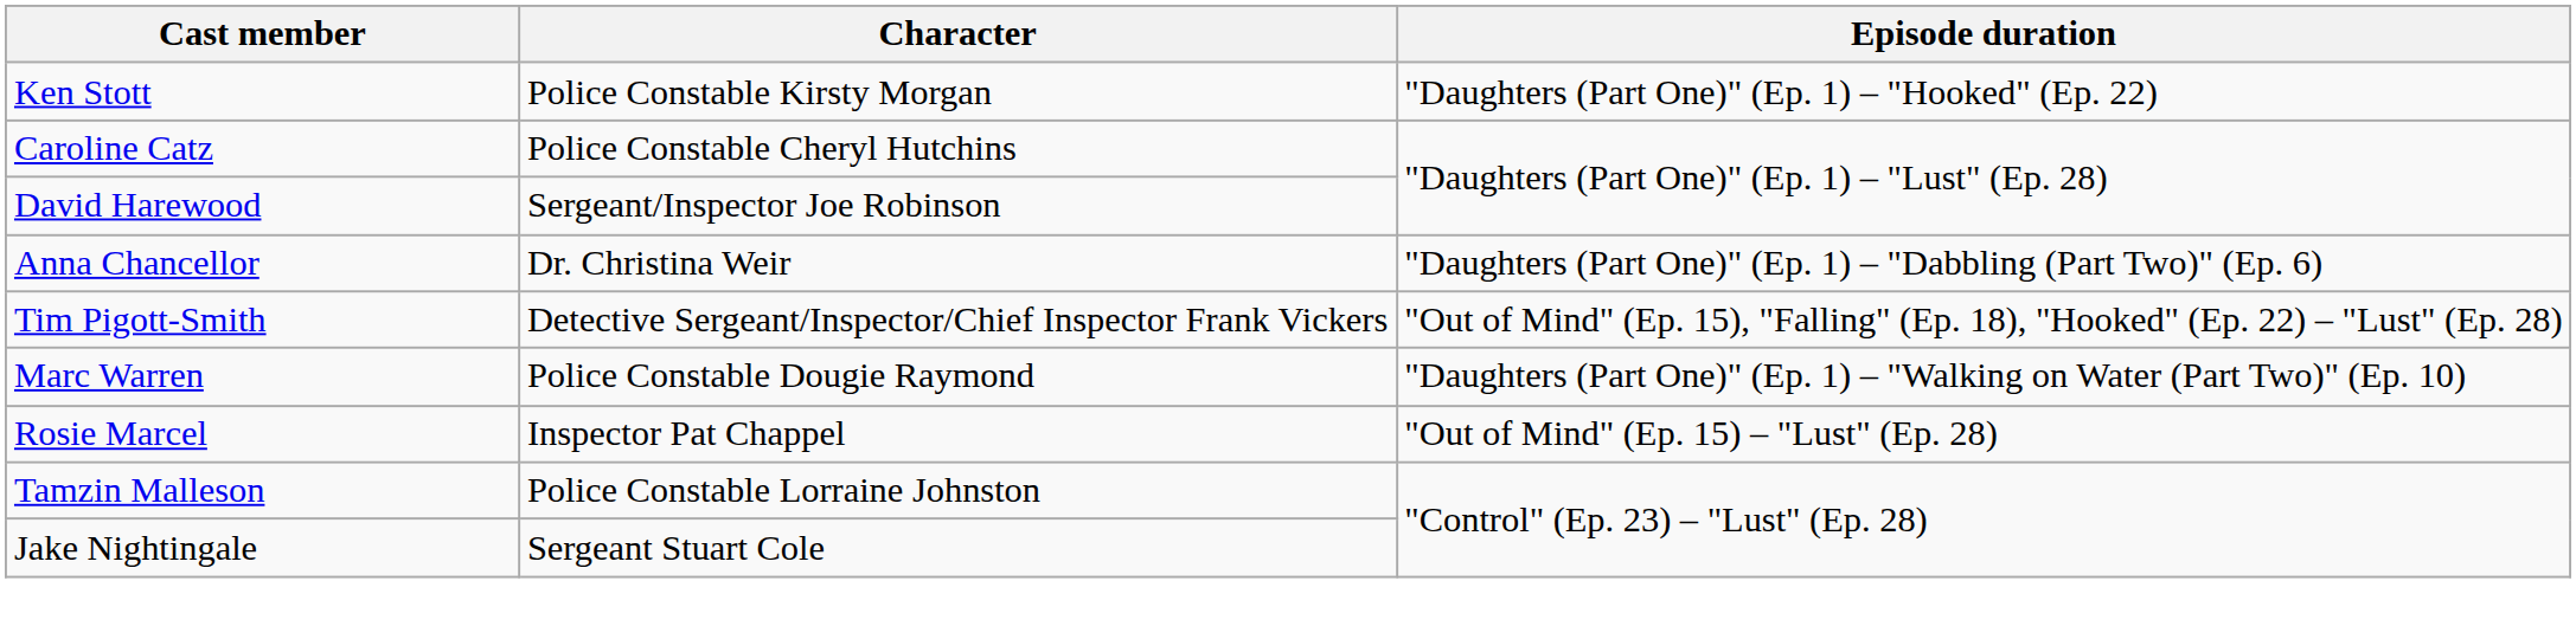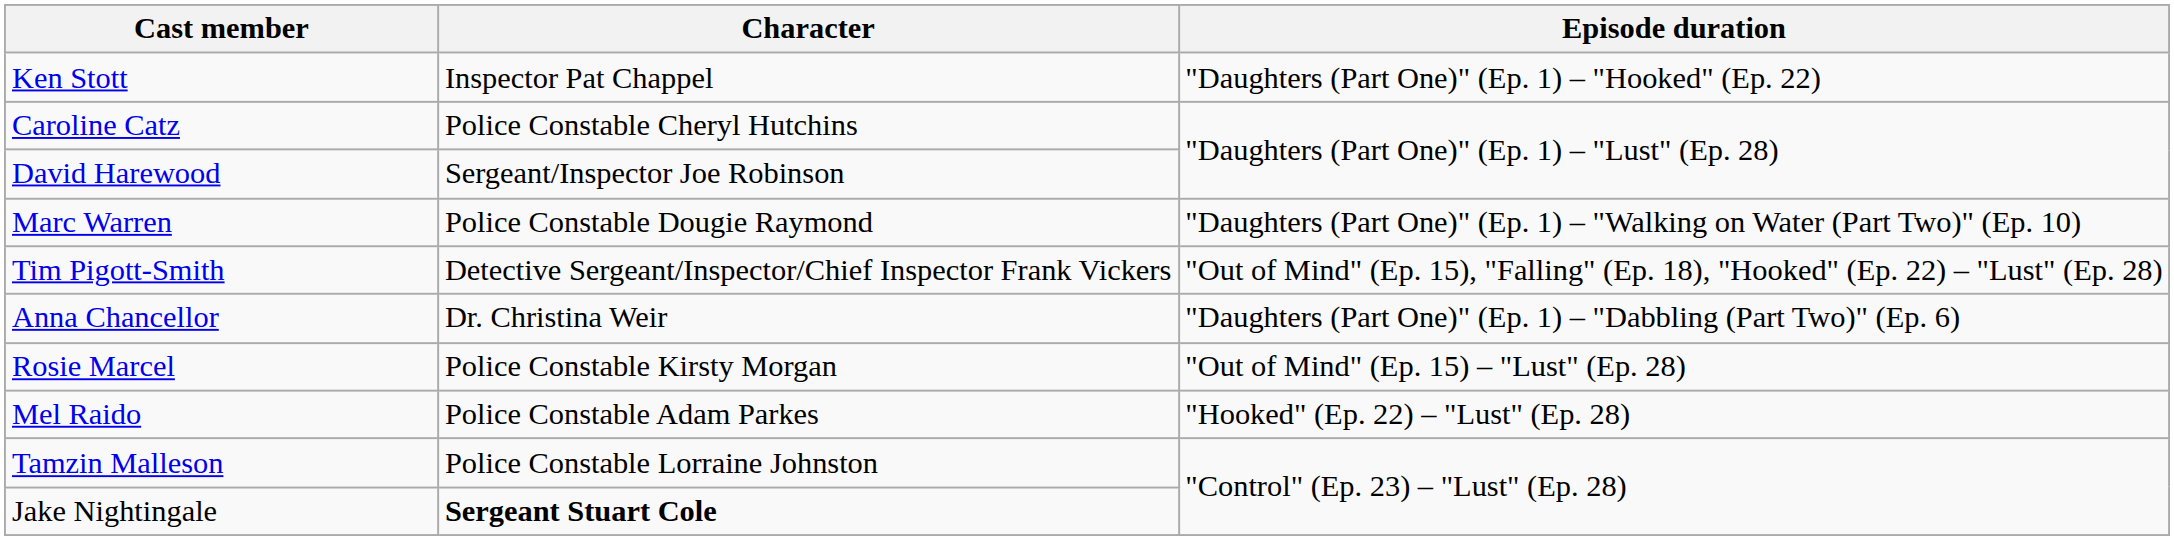Ken Stott | Character: Police Constable Kirsty Morgan -> Inspector Pat Chappel
rows swapped: Anna Chancellor <-> Marc Warren
Rosie Marcel | Character: Inspector Pat Chappel -> Police Constable Kirsty Morgan
+ row: Mel Raido | Police Constable Adam Parkes | "Hooked" (Ep. 22) – "Lust" (Ep. 28)
Jake Nightingale | Character: normal -> bold
